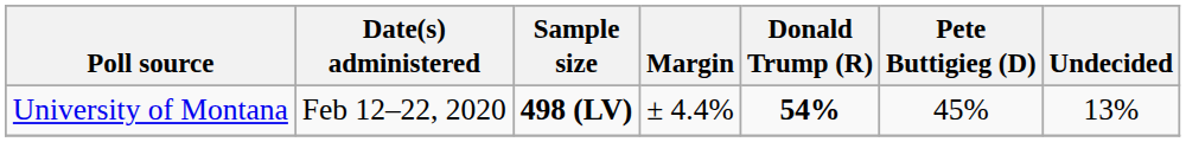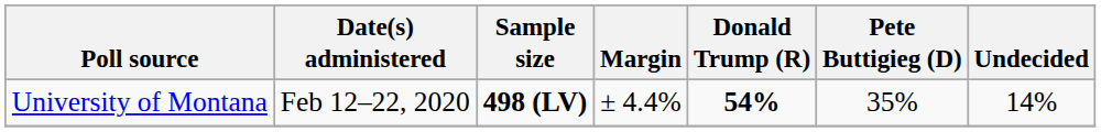University of Montana | Pete Buttigieg (D): 45% -> 35%
University of Montana | Undecided: 13% -> 14%
